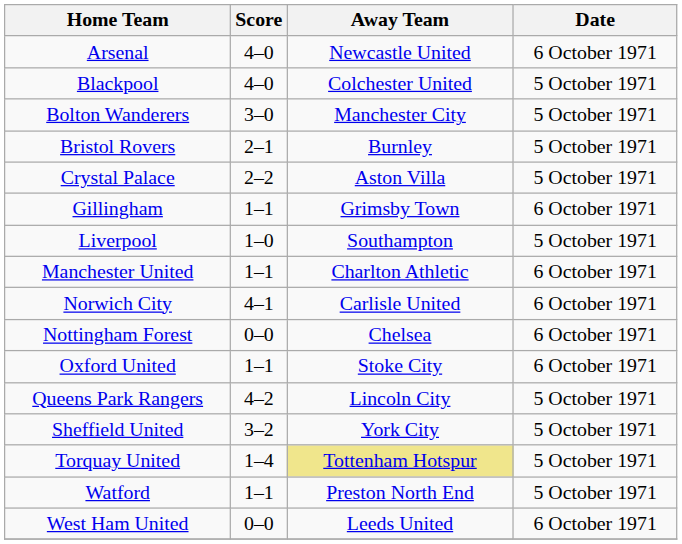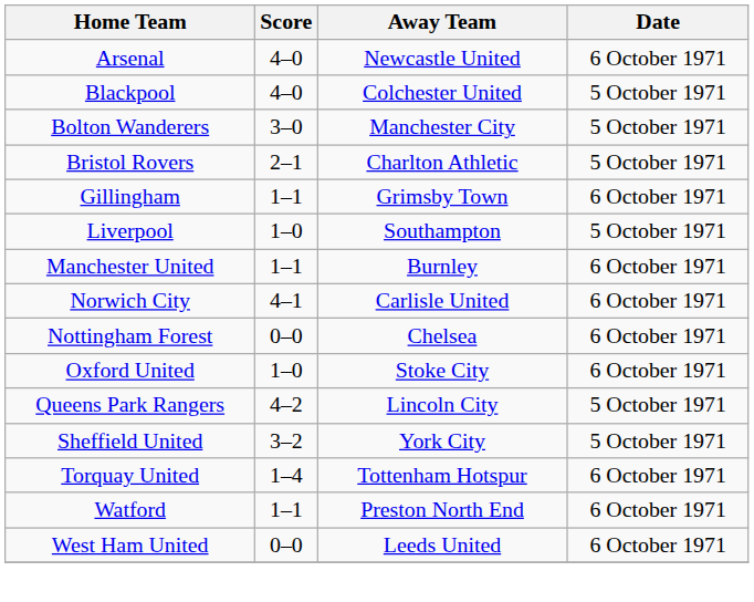Bristol Rovers | Away Team: Burnley -> Charlton Athletic
- row: Crystal Palace | 2–2 | Aston Villa | 5 October 1971
Manchester United | Away Team: Charlton Athletic -> Burnley
Oxford United | Score: 1–1 -> 1–0
Torquay United | Away Team: khaki background -> no background
Torquay United | Date: 5 October 1971 -> 6 October 1971
Watford | Date: 5 October 1971 -> 6 October 1971
